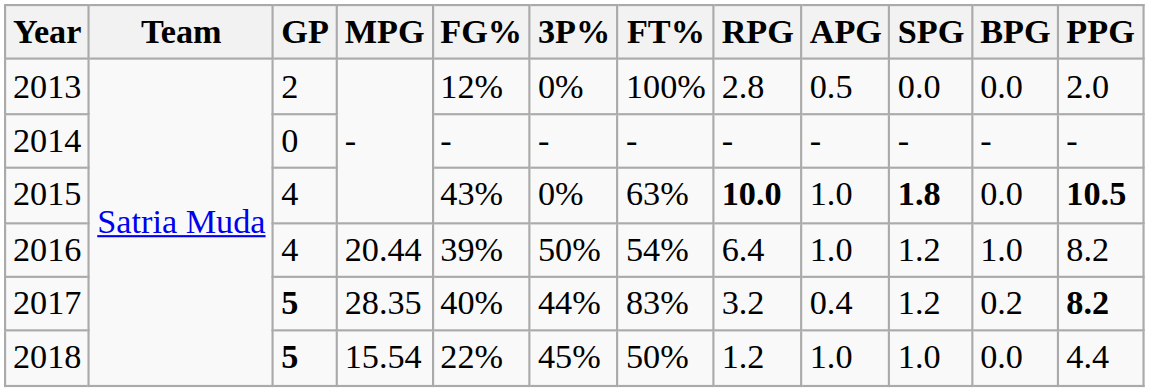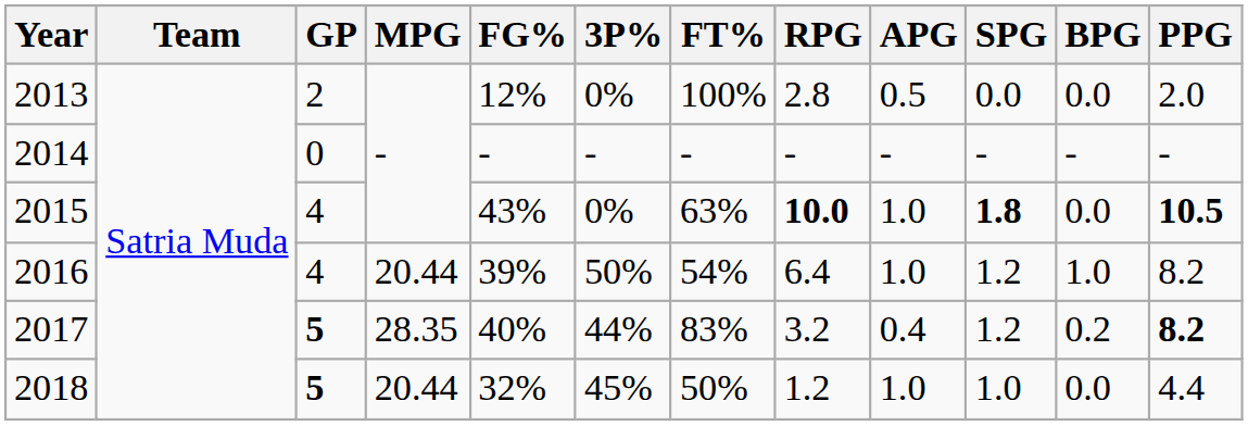2018 | MPG: 15.54 -> 20.44
2018 | FG%: 22% -> 32%
